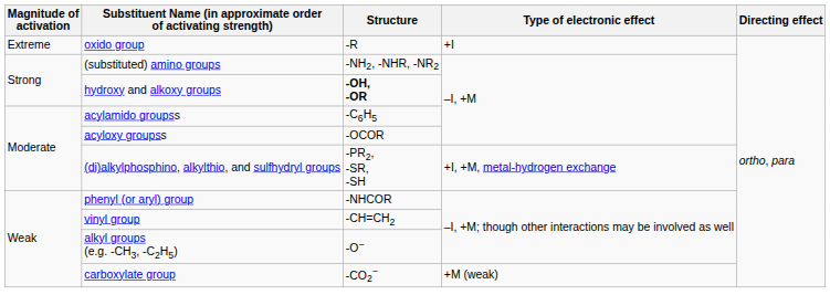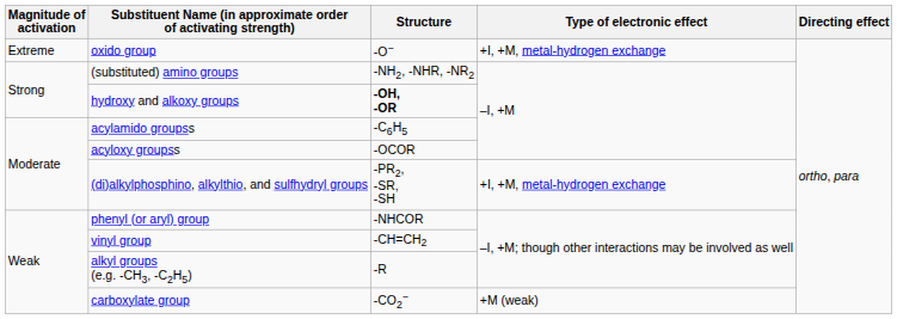oxido group | Structure: -R -> -O−
oxido group | Type of electronic effect: +I -> +I, +M, metal-hydrogen exchange
alkyl groups (e.g. -CH3, -C2H5) | Structure: -O− -> -R
